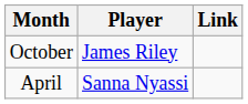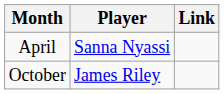rows swapped: April <-> October
